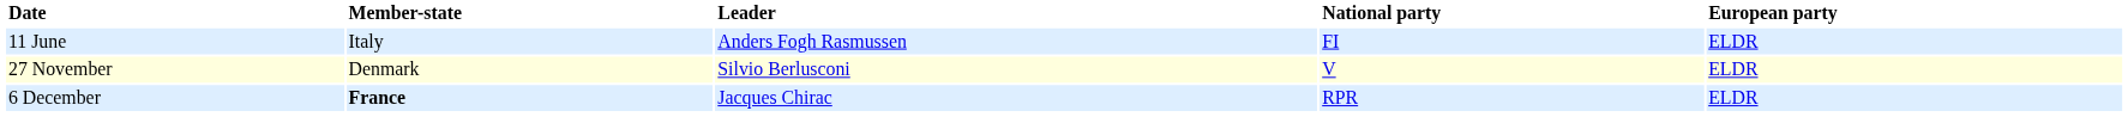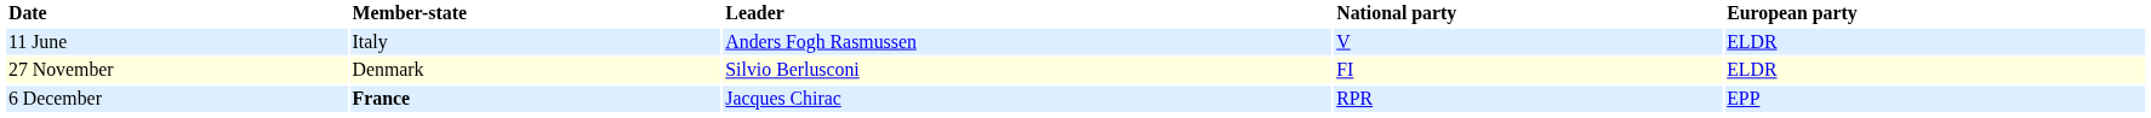11 June | National party: FI -> V
27 November | National party: V -> FI
6 December | European party: ELDR -> EPP
